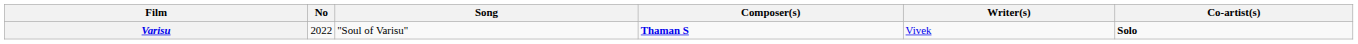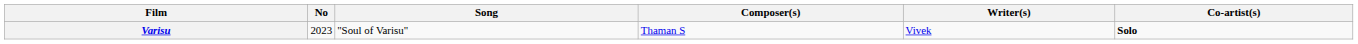Varisu | No: 2022 -> 2023
Varisu | Composer(s): bold -> normal
